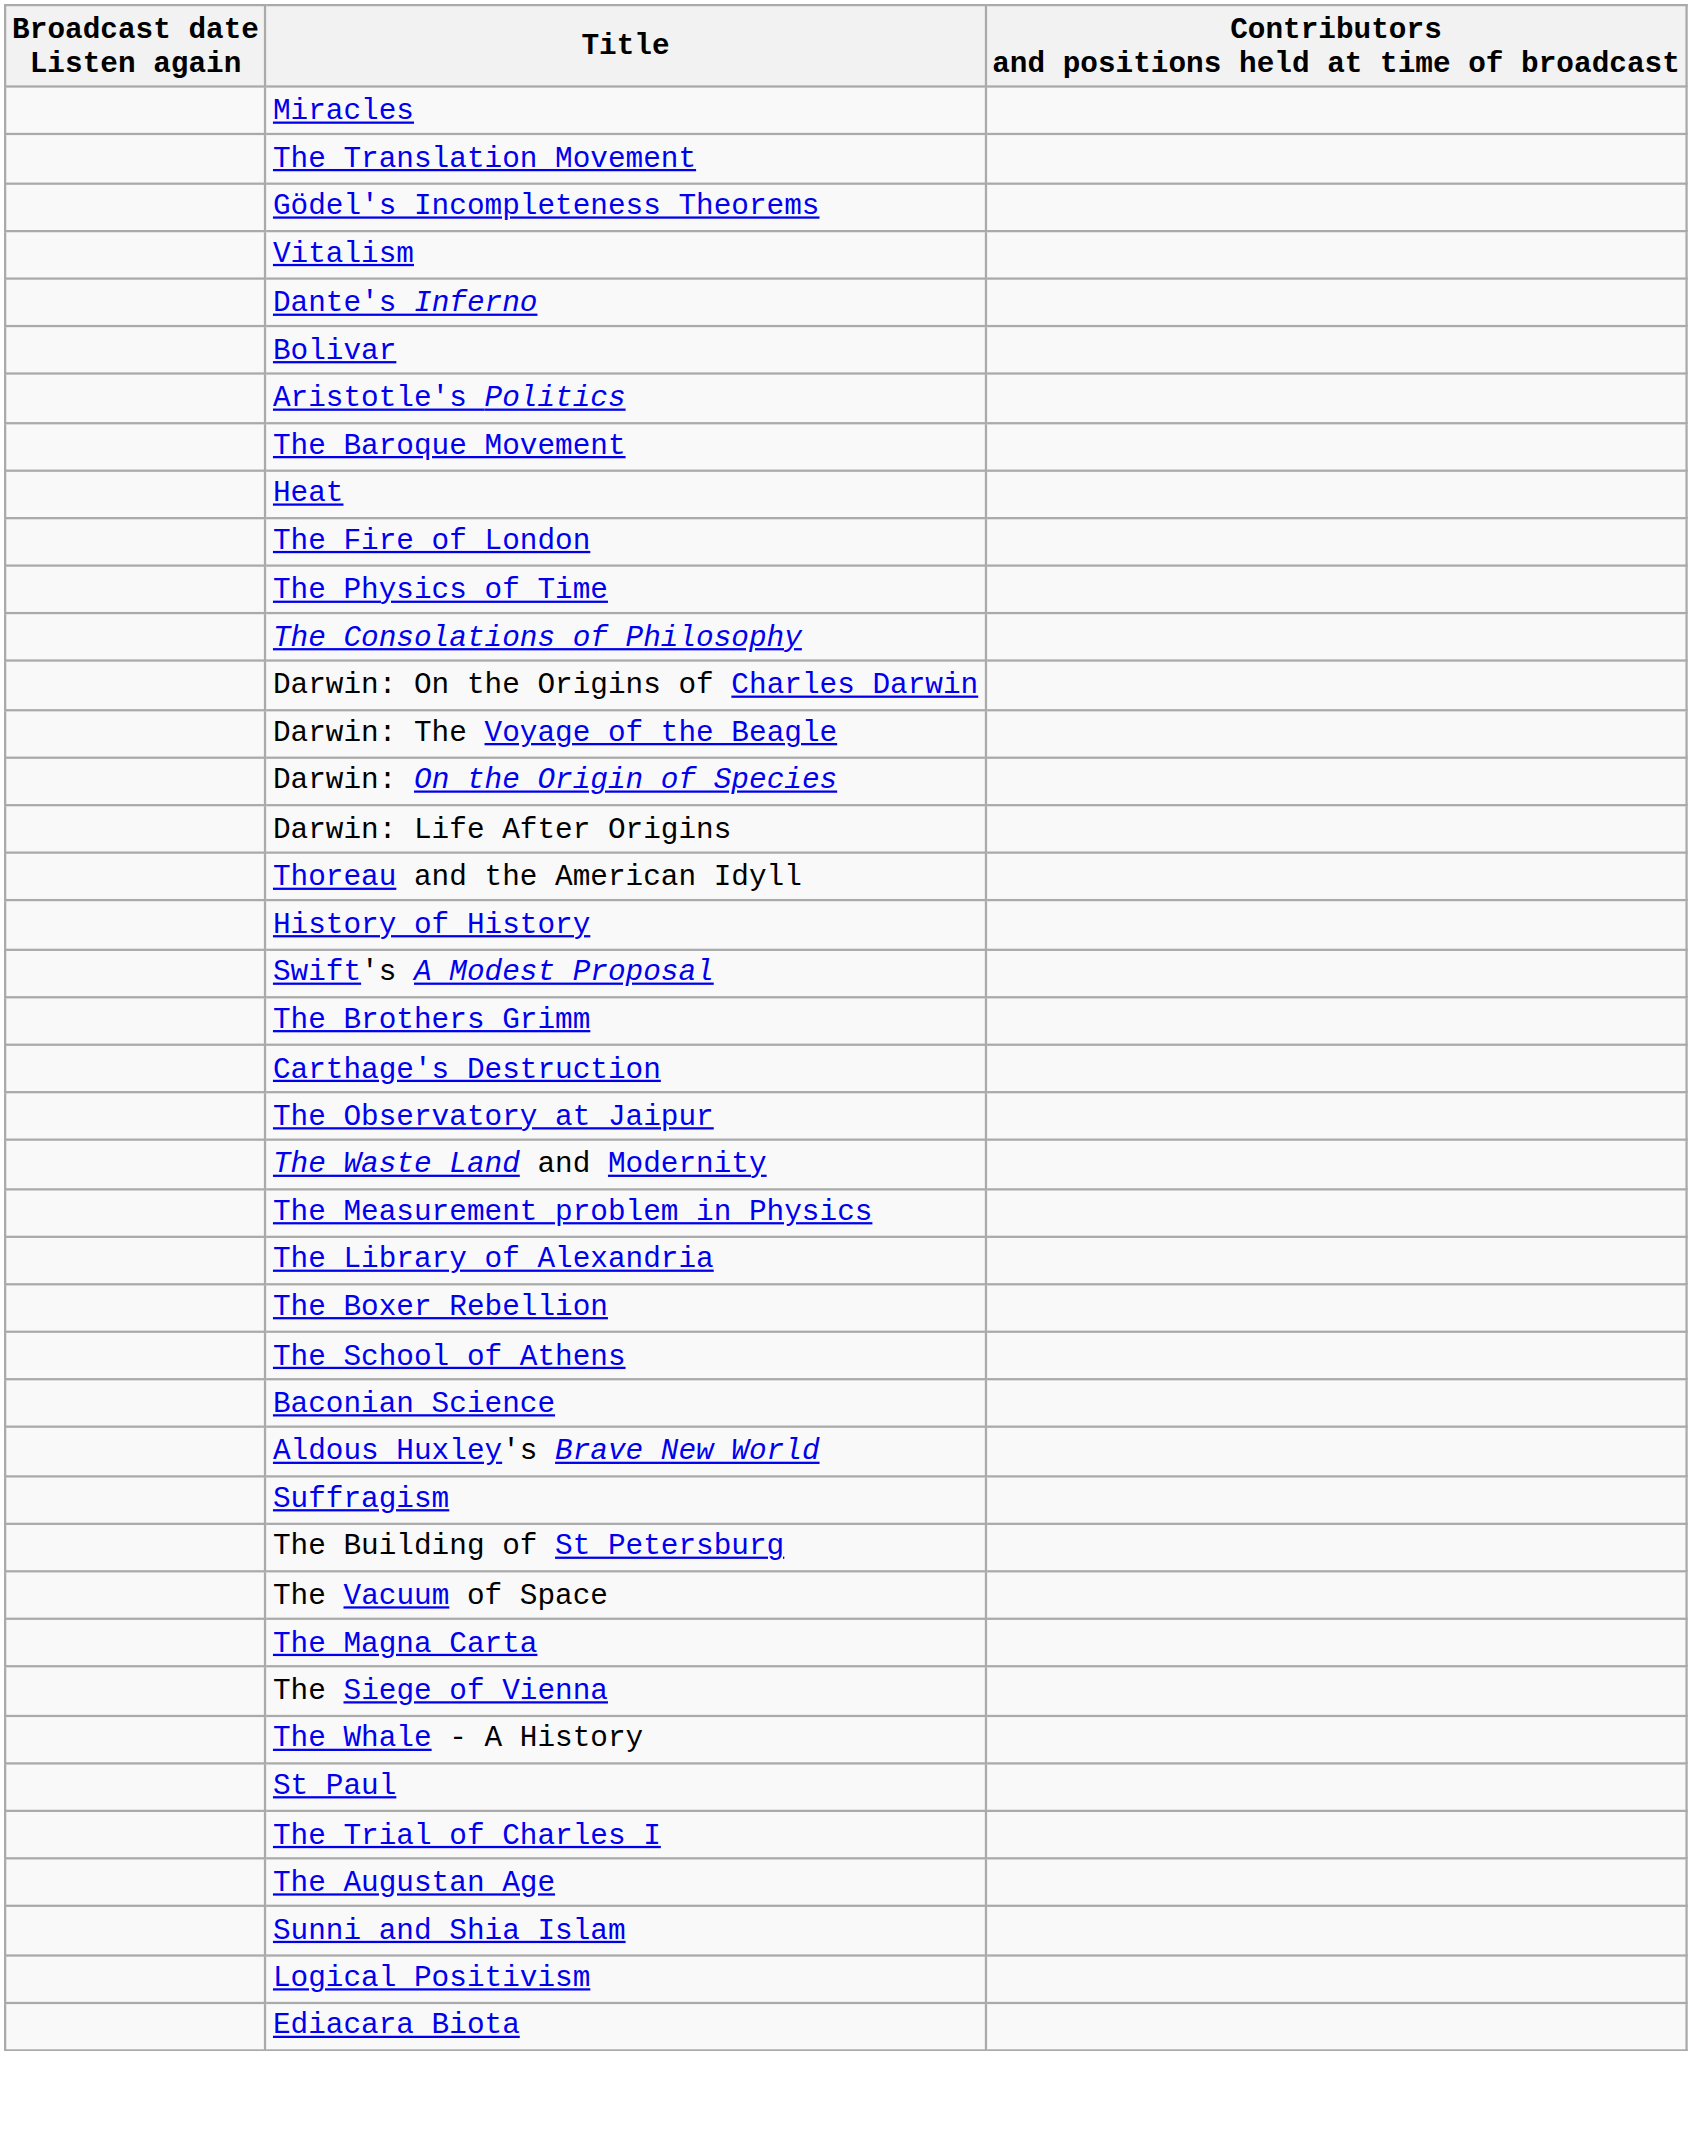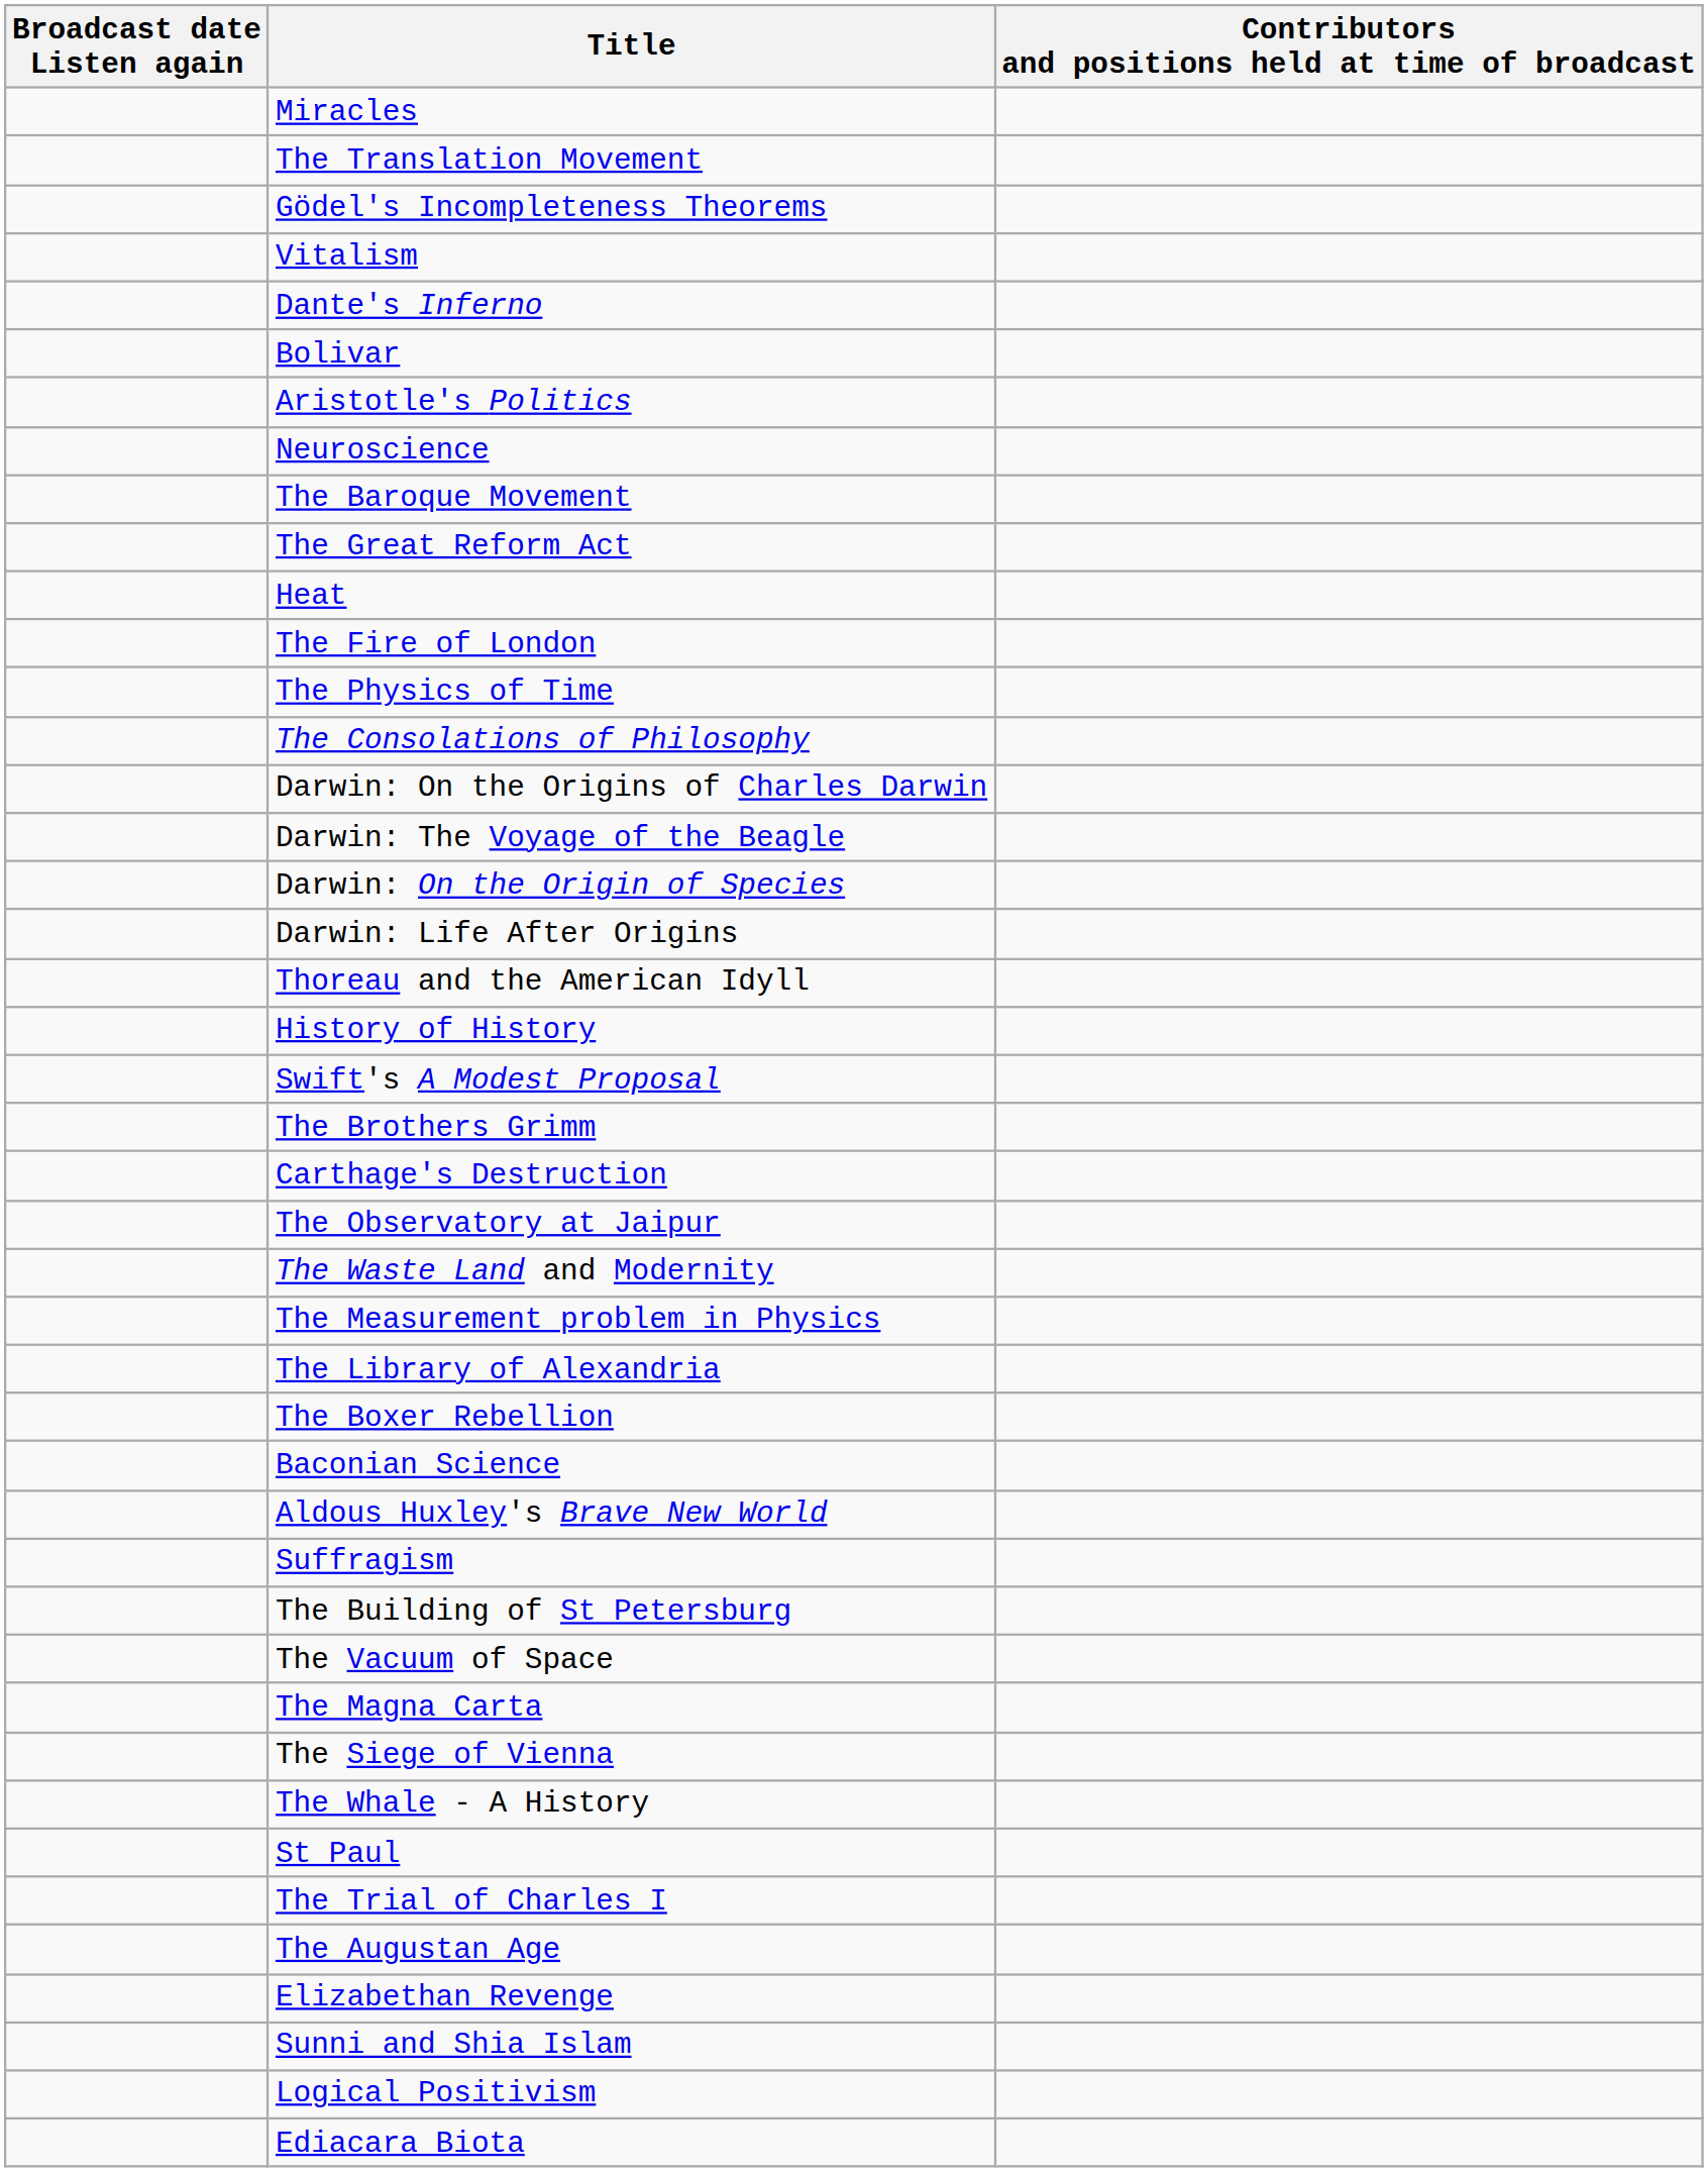+ row: Neuroscience
+ row: The Great Reform Act
- row: The School of Athens
+ row: Elizabethan Revenge
